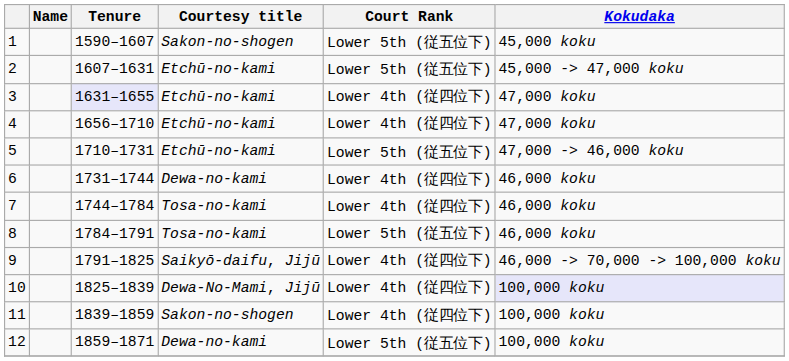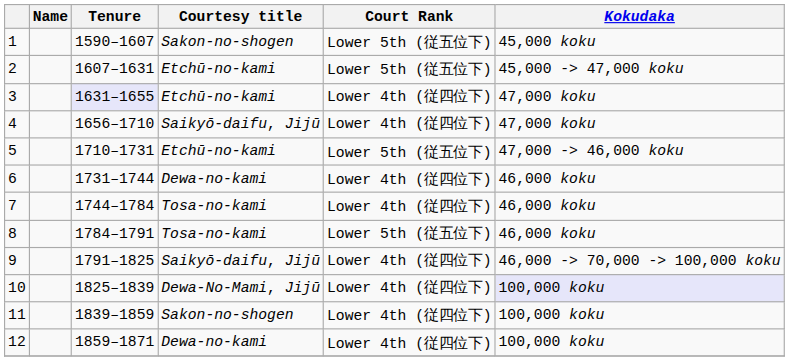4 | Courtesy title: Etchū-no-kami -> Saikyō-daifu, Jijū
12 | Court Rank: Lower 5th (従五位下) -> Lower 4th (従四位下)
